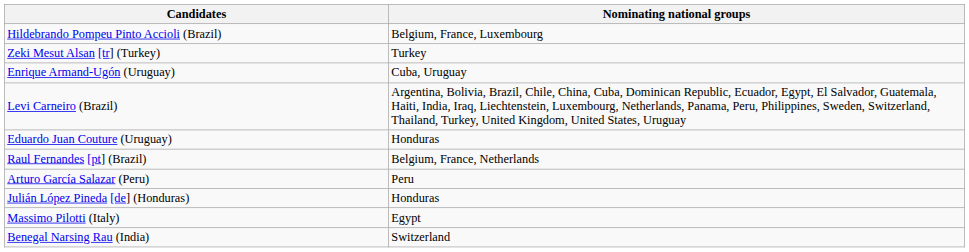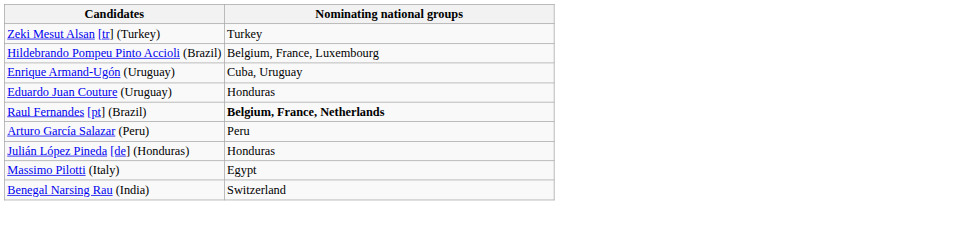rows swapped: Hildebrando Pompeu Pinto Accioli (Brazil) <-> Zeki Mesut Alsan [tr] (Turkey)
- row: Levi Carneiro (Brazil) | Argentina, Bolivia, Brazil, Chile, China, Cuba, Dominican Republic, Ecuador, Egypt, El Salvador, Guatemala, Haiti, India, Iraq, Liechtenstein, Luxembourg, Netherlands, Panama, Peru, Philippines, Sweden, Switzerland, Thailand, Turkey, United Kingdom, United States, Uruguay
Raul Fernandes [pt] (Brazil) | Nominating national groups: normal -> bold
